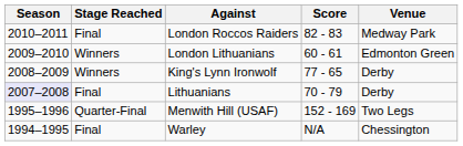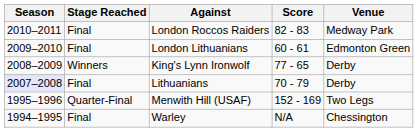London Lithuanians | Stage Reached: Winners -> Final
